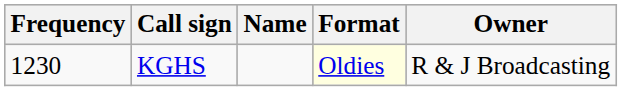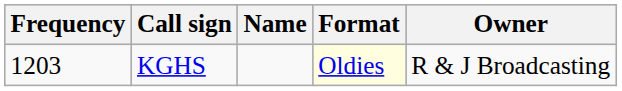KGHS | Frequency: 1230 -> 1203
